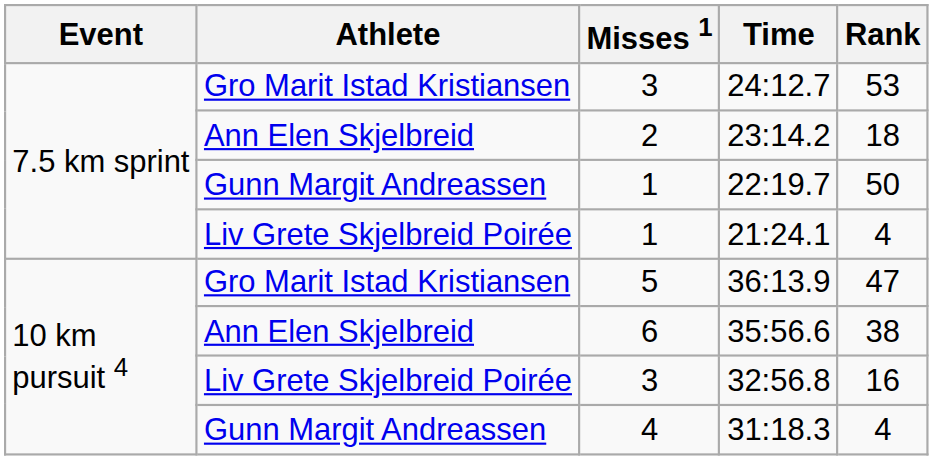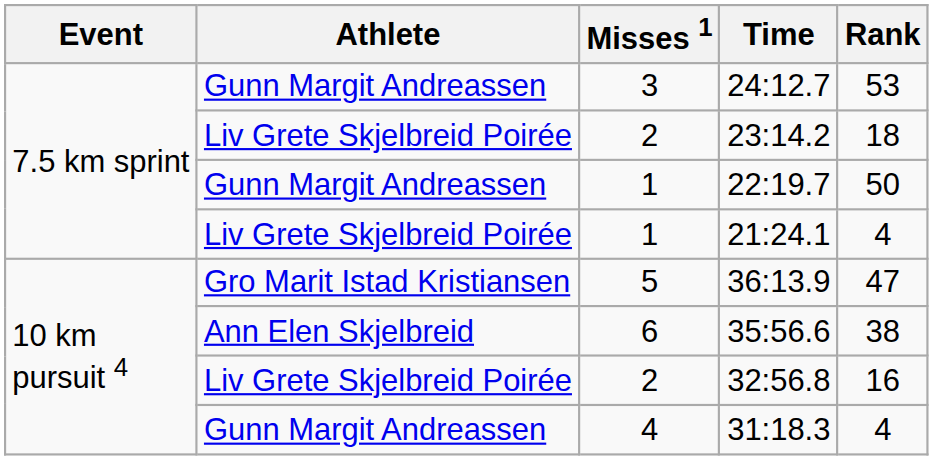24:12.7 | Athlete: Gro Marit Istad Kristiansen -> Gunn Margit Andreassen
23:14.2 | Athlete: Ann Elen Skjelbreid -> Liv Grete Skjelbreid Poirée
32:56.8 | Misses 1: 3 -> 2
